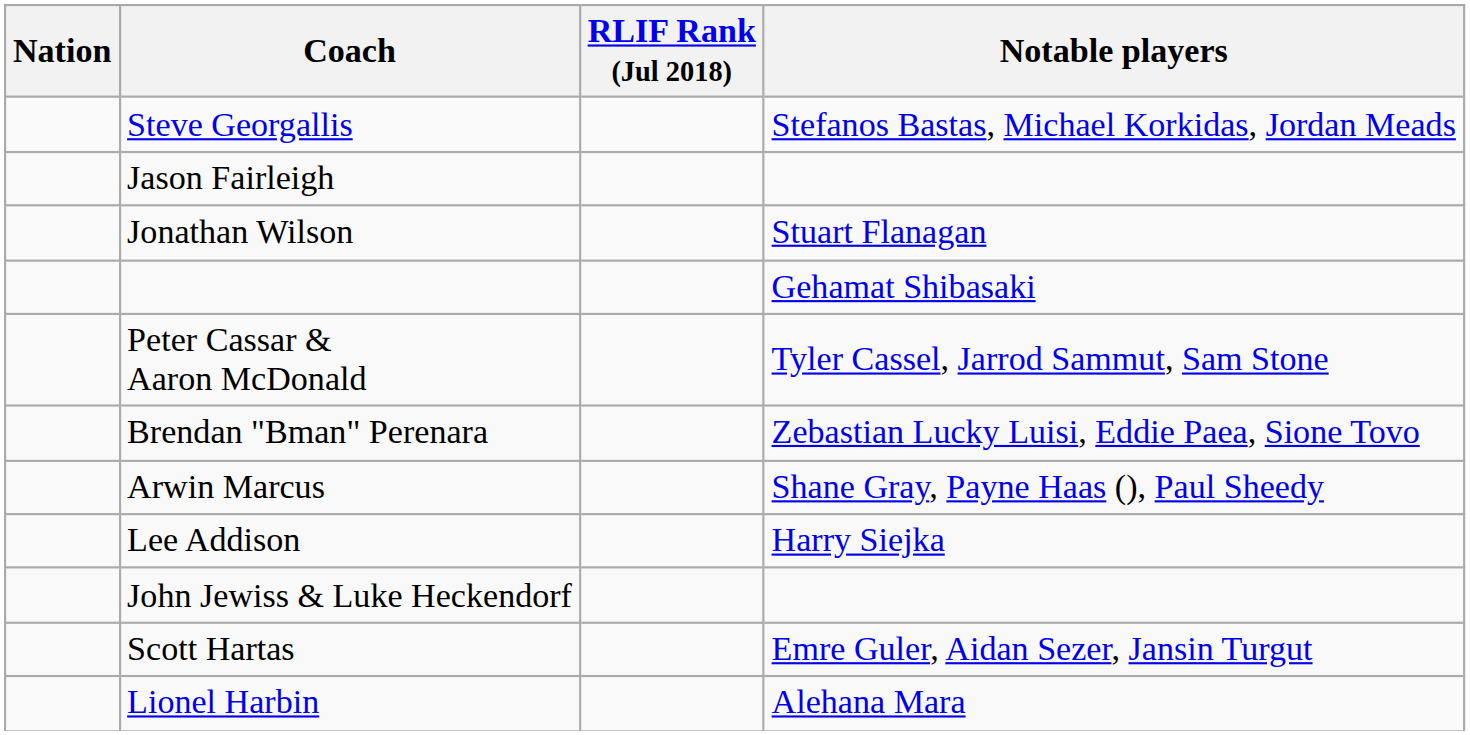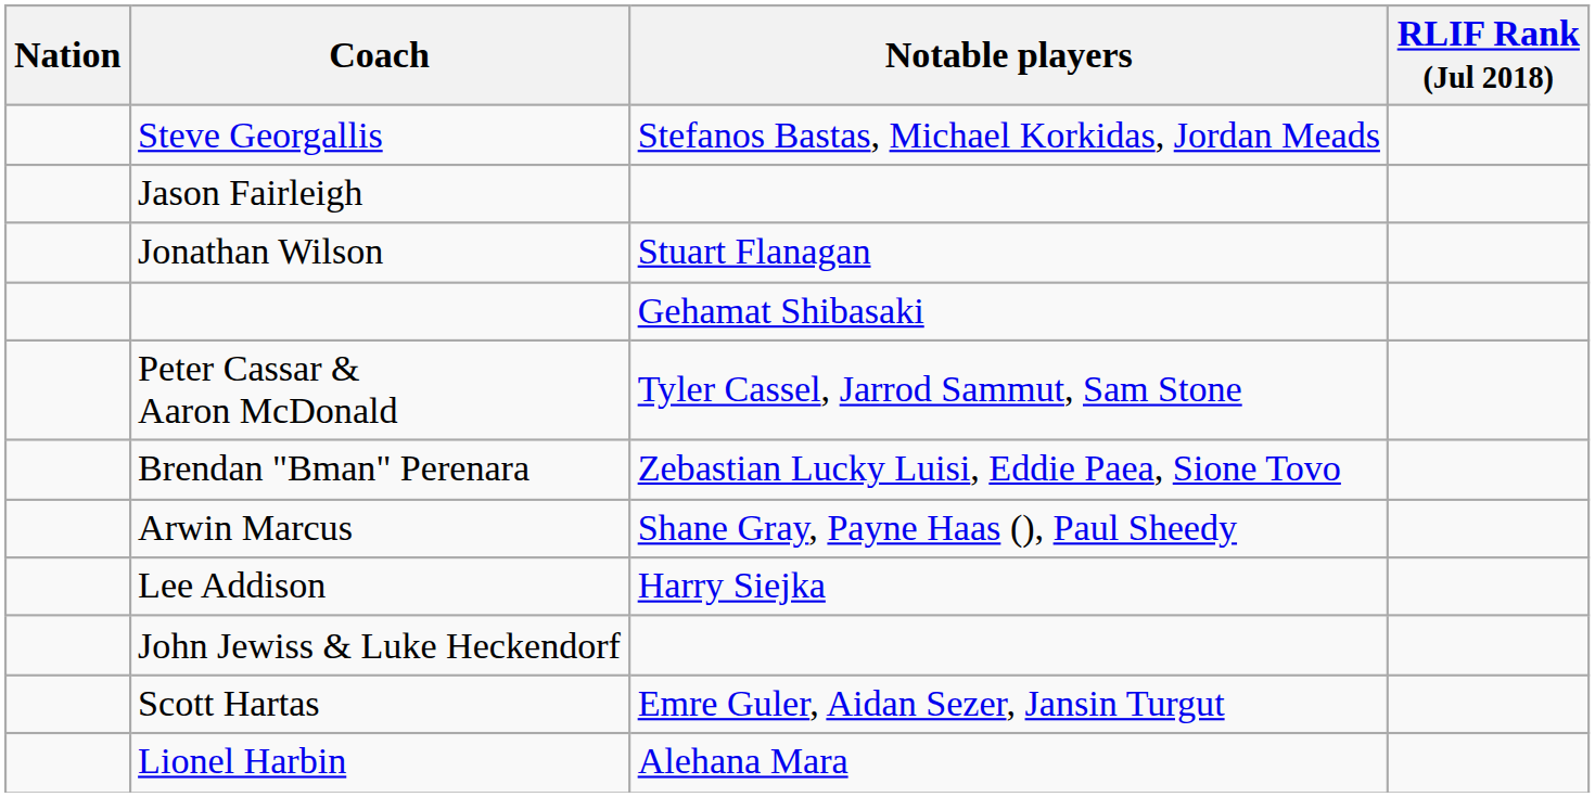columns swapped: Notable players <-> RLIF Rank (Jul 2018)
